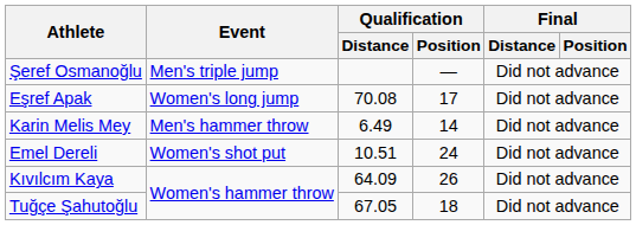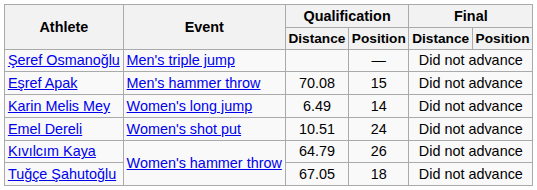Eşref Apak | Event: Women's long jump -> Men's hammer throw
Eşref Apak | Qualification / Position: 17 -> 15
Karin Melis Mey | Event: Men's hammer throw -> Women's long jump
Kıvılcım Kaya | Qualification / Distance: 64.09 -> 64.79
